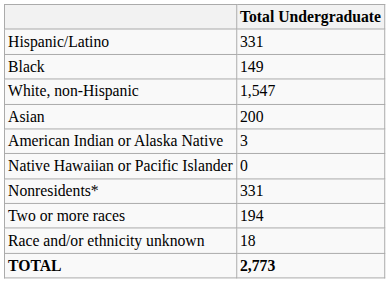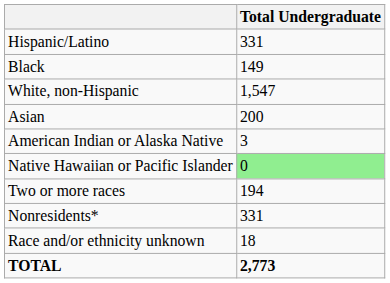Native Hawaiian or Pacific Islander | Total Undergraduate: no background -> lightgreen background
rows swapped: Nonresidents* <-> Two or more races
